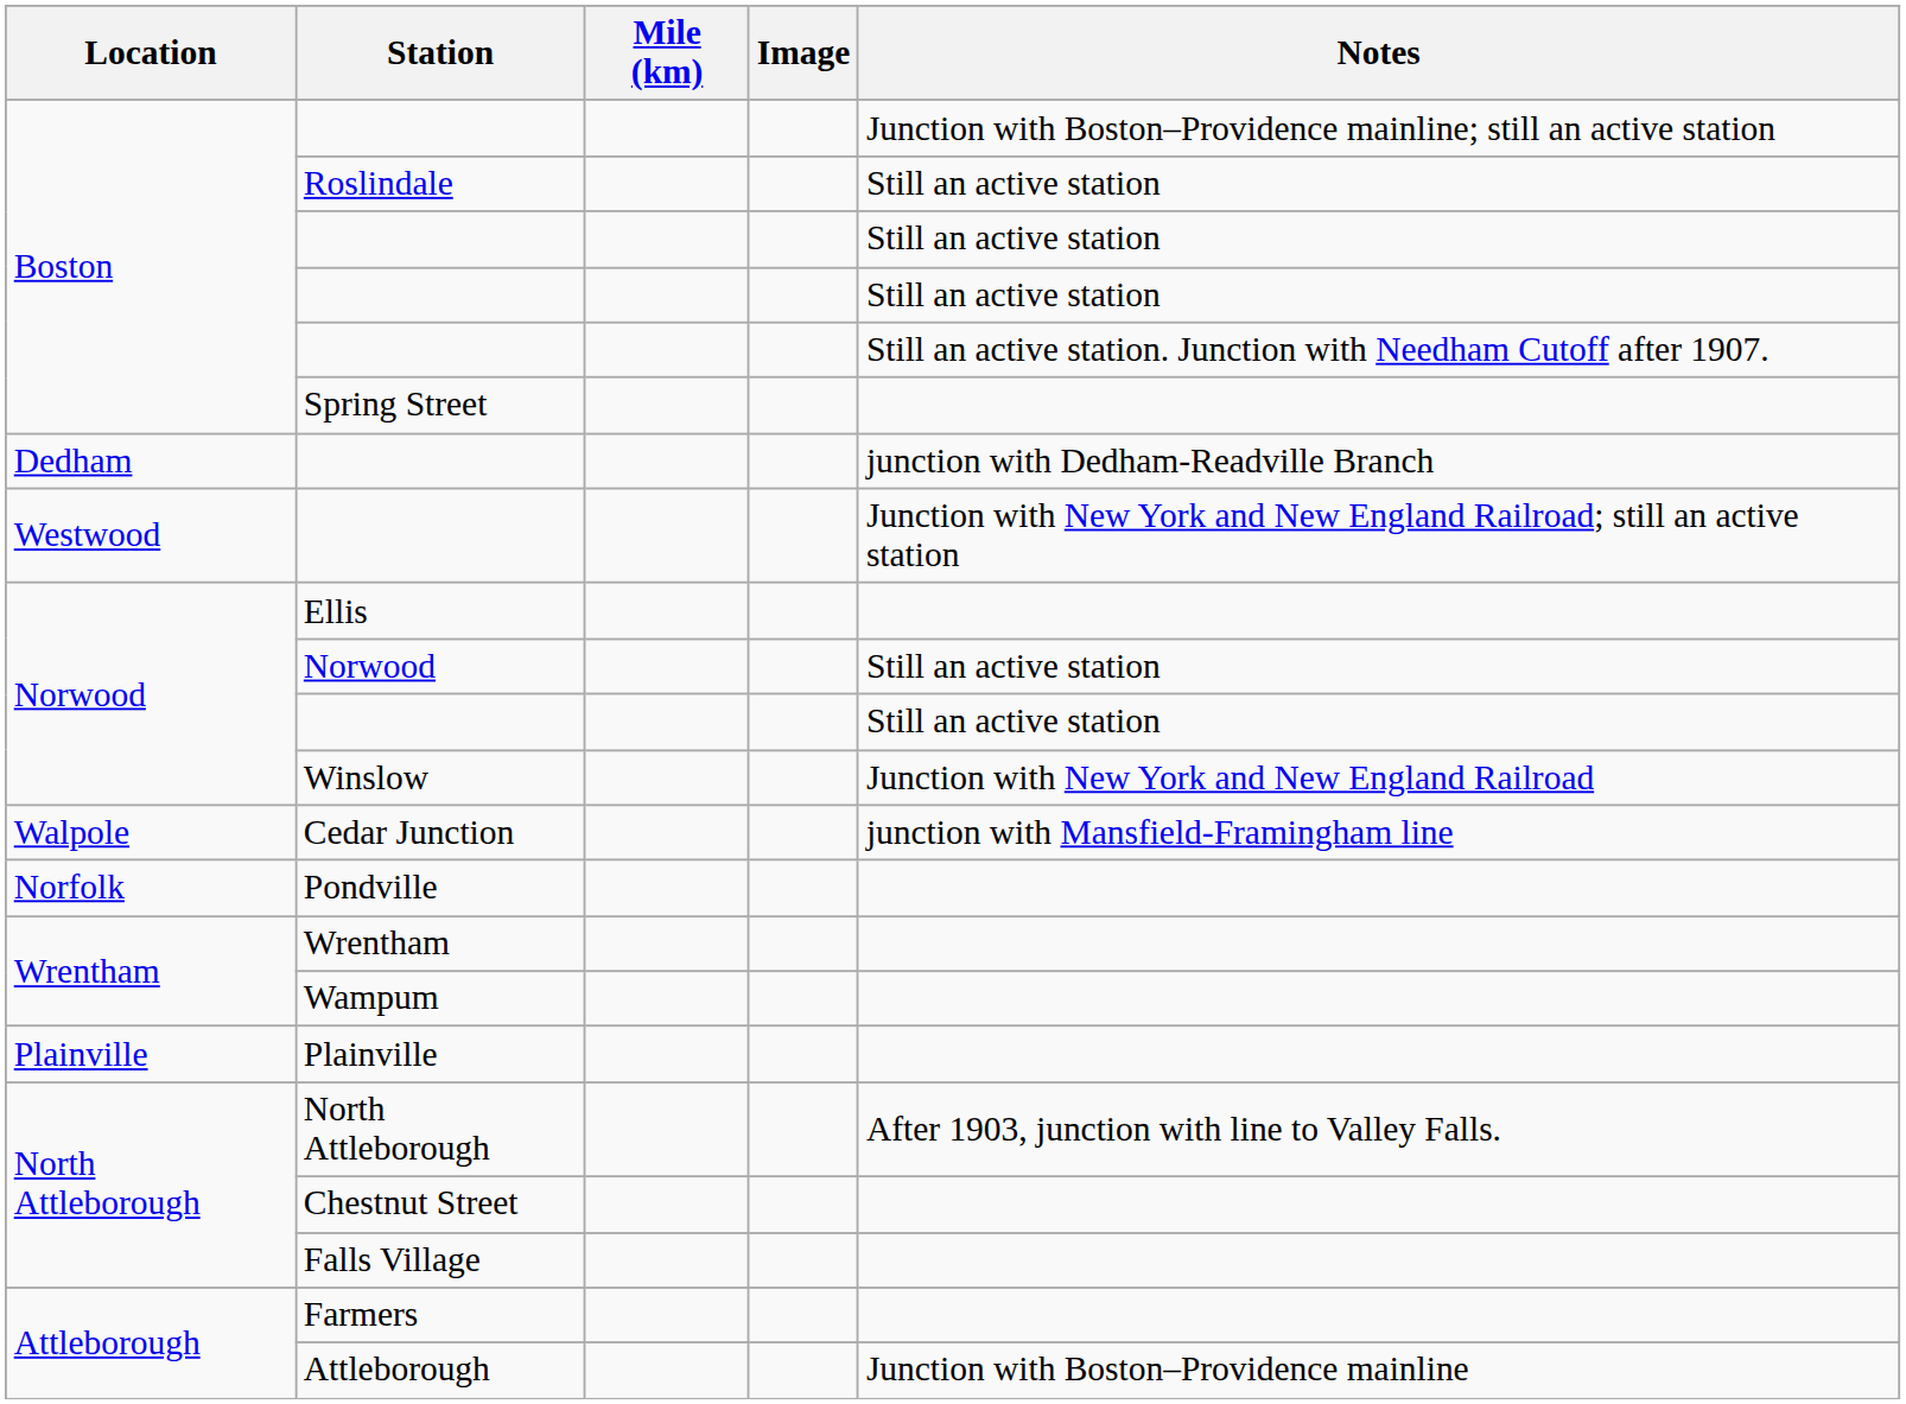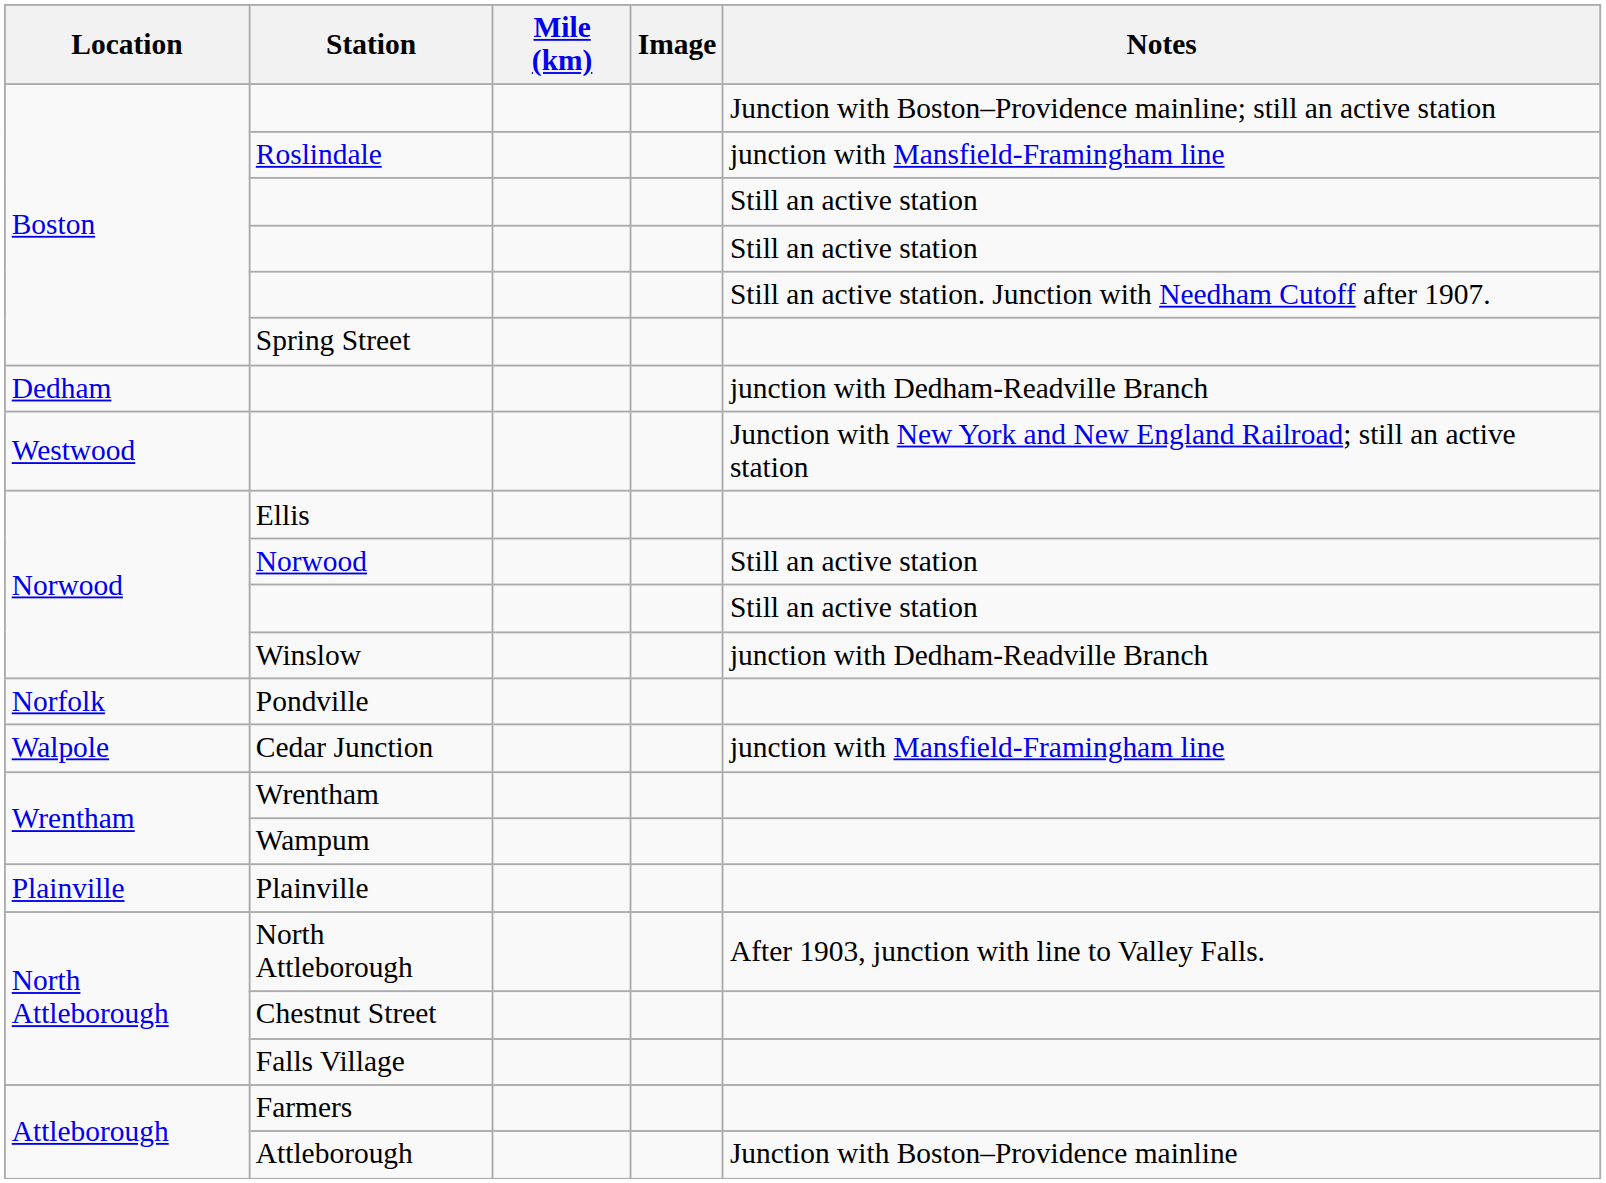Roslindale | Notes: Still an active station -> junction with Mansfield-Framingham line
Winslow | Notes: Junction with New York and New England Railroad -> junction with Dedham-Readville Branch
rows swapped: Cedar Junction <-> Pondville
